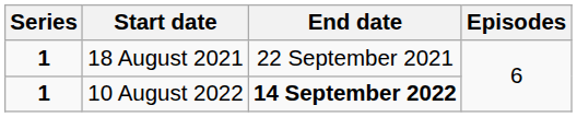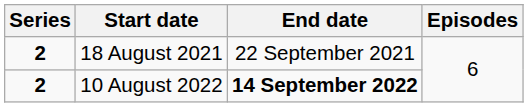18 August 2021 | Series: 1 -> 2
10 August 2022 | Series: 1 -> 2
